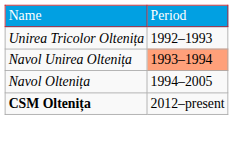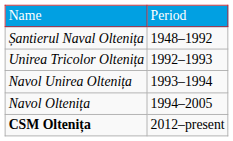+ row: Șantierul Naval Oltenița | 1948–1992
Navol Unirea Oltenița | column 2: lightsalmon background -> no background
